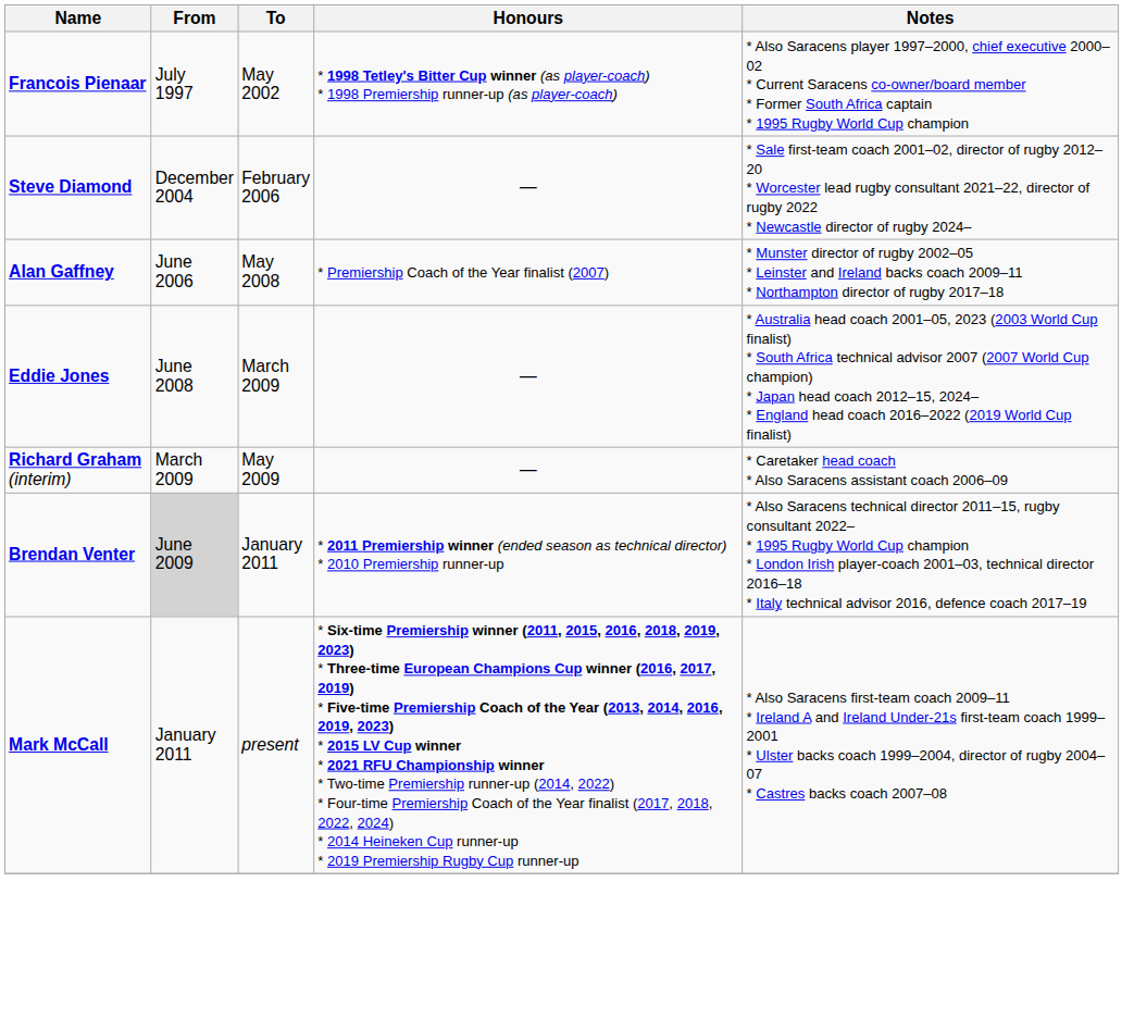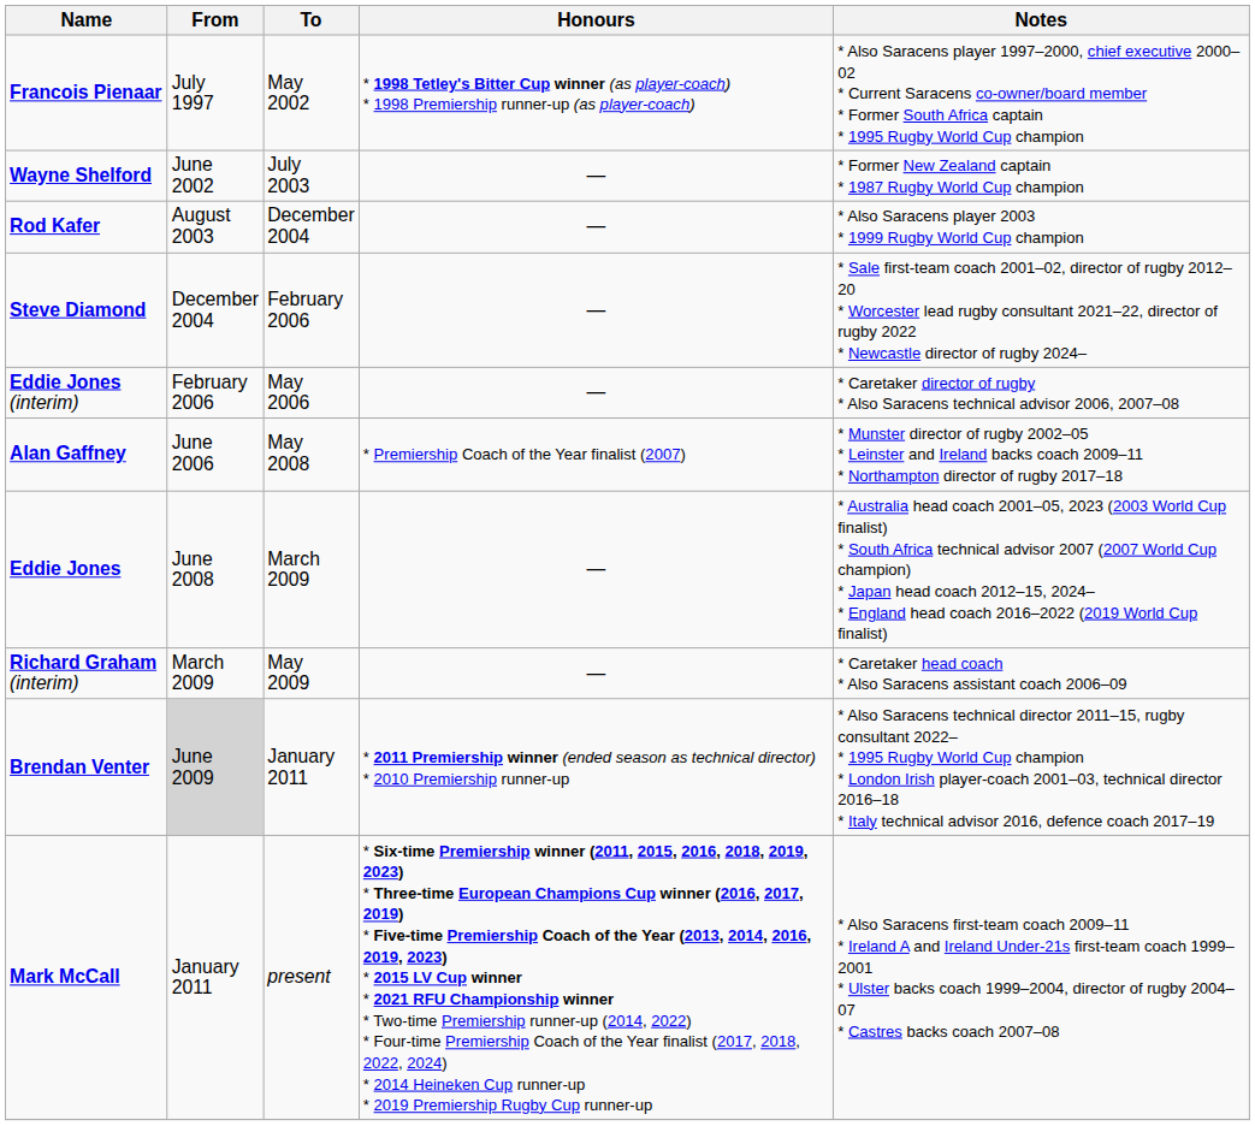+ row: Wayne Shelford | June 2002 | July 2003 | — | * Former New Zealand captain * 1987 Rugby World Cup champion
+ row: Rod Kafer | August 2003 | December 2004 | — | * Also Saracens player 2003 * 1999 Rugby World Cup champion
+ row: Eddie Jones (interim) | February 2006 | May 2006 | — | * Caretaker director of rugby * Also Saracens technical advisor 2006, 2007–08
